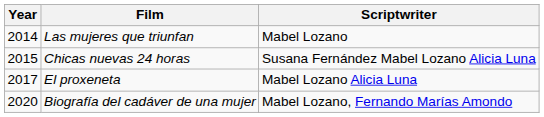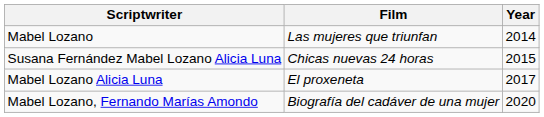columns swapped: Year <-> Scriptwriter
